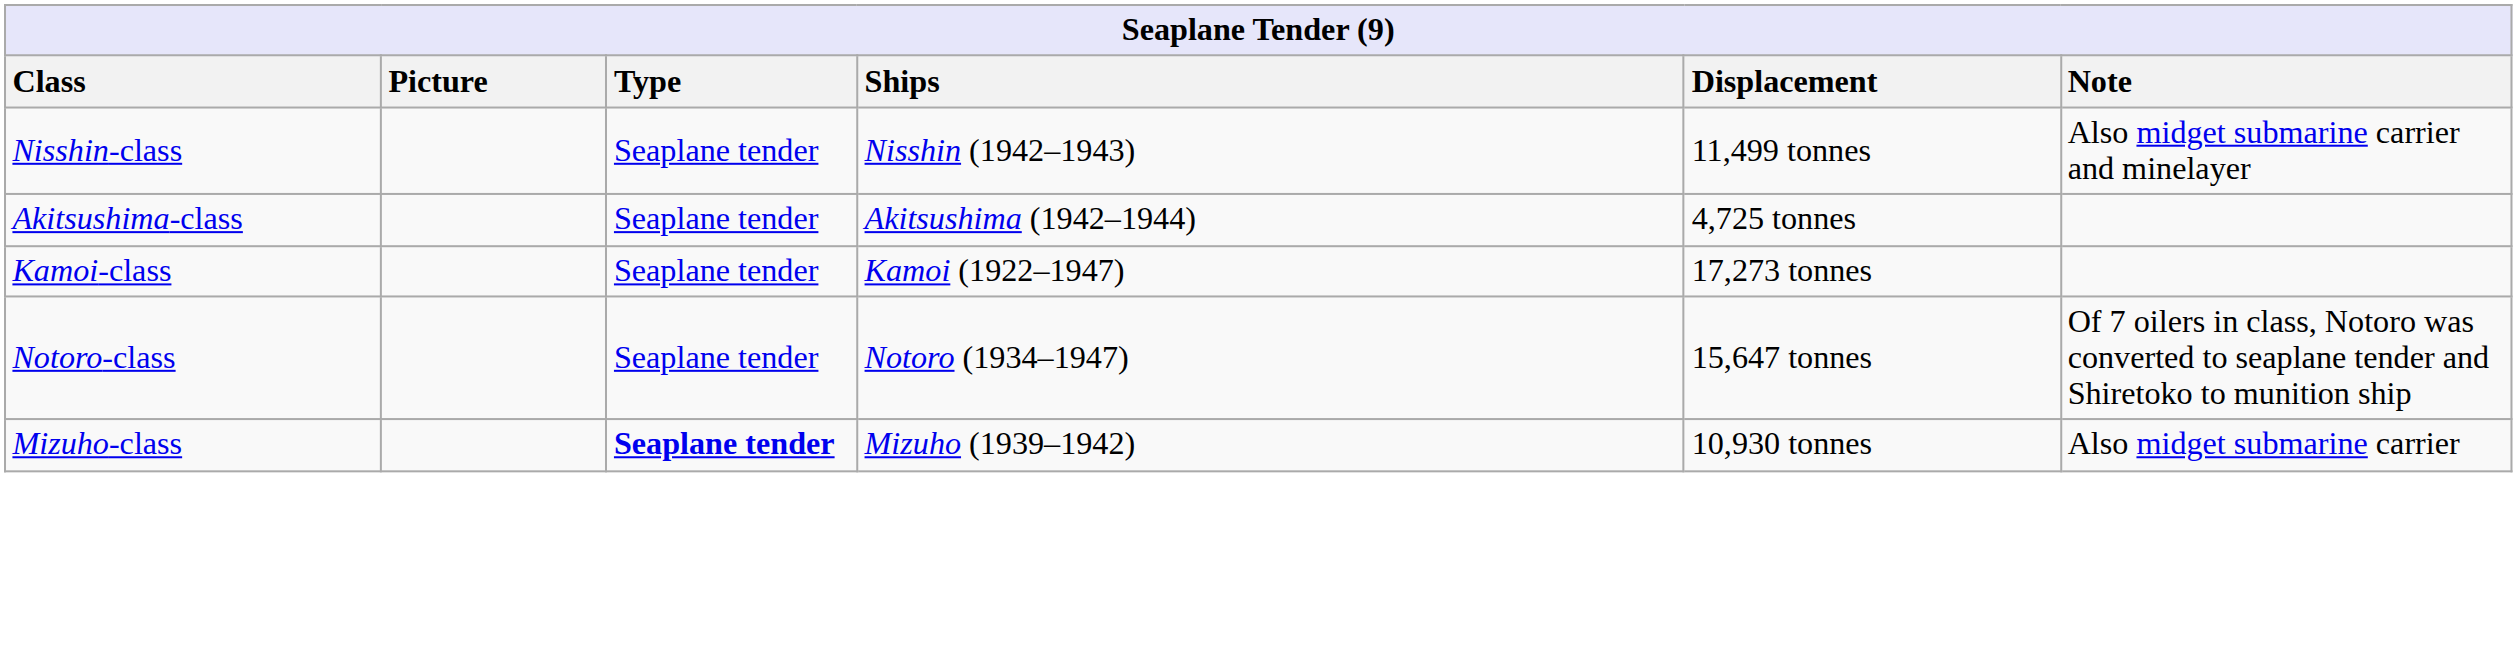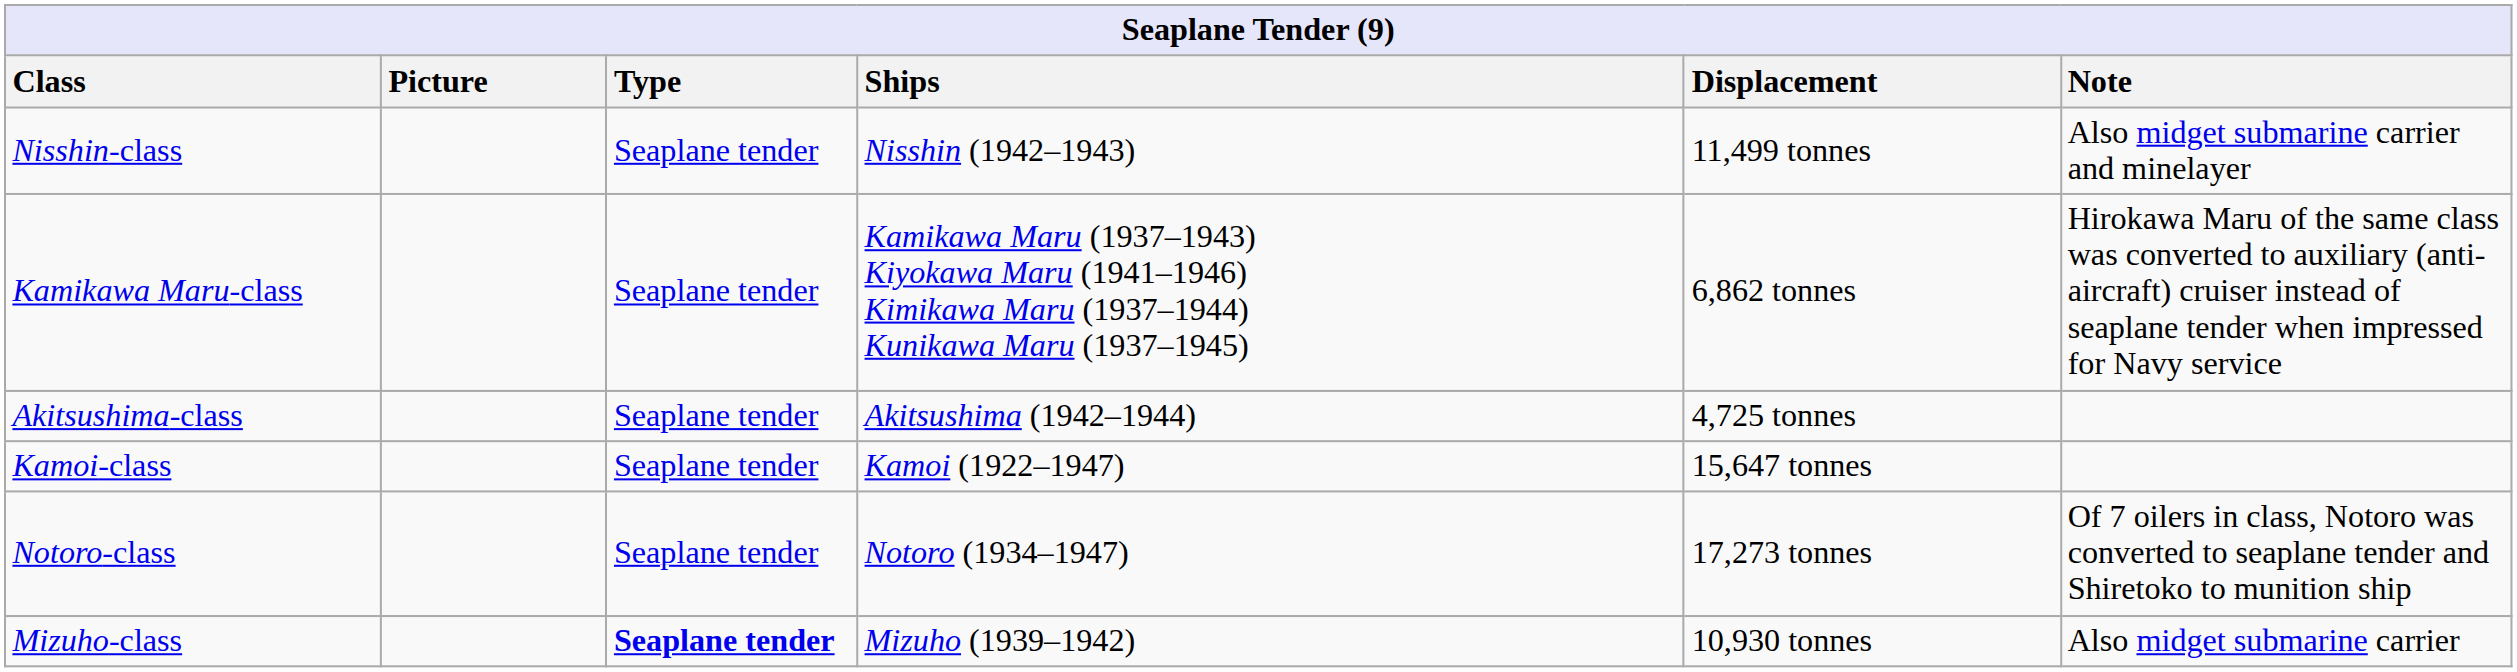+ row: Kamikawa Maru-class | Seaplane tender | Kamikawa Maru (1937–1943) Kiyokawa Maru (1941–1946) Kimikawa Maru (1937–1944) Kunikawa Maru (1937–1945) | 6,862 tonnes | Hirokawa Maru of the same class was converted to auxiliary (anti-aircraft) cruiser instead of seaplane tender when impressed for Navy service
Kamoi-class | Displacement: 17,273 tonnes -> 15,647 tonnes
Notoro-class | Displacement: 15,647 tonnes -> 17,273 tonnes
